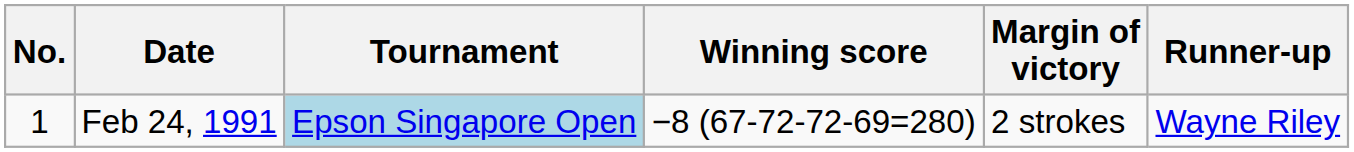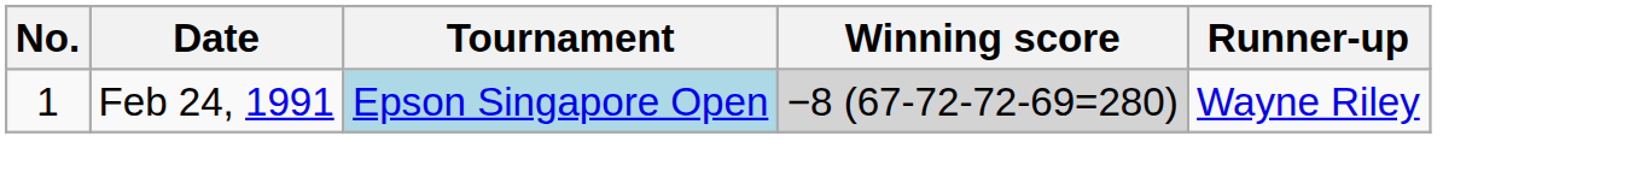- column: Margin of victory | 2 strokes
Feb 24, 1991 | Winning score: no background -> lightgrey background
